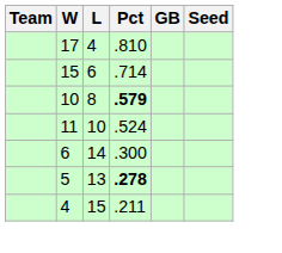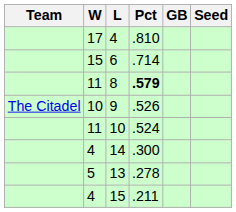8 | W: 10 -> 11
+ row: The Citadel | 10 | 9 | .526
14 | W: 6 -> 4
13 | Pct: bold -> normal
